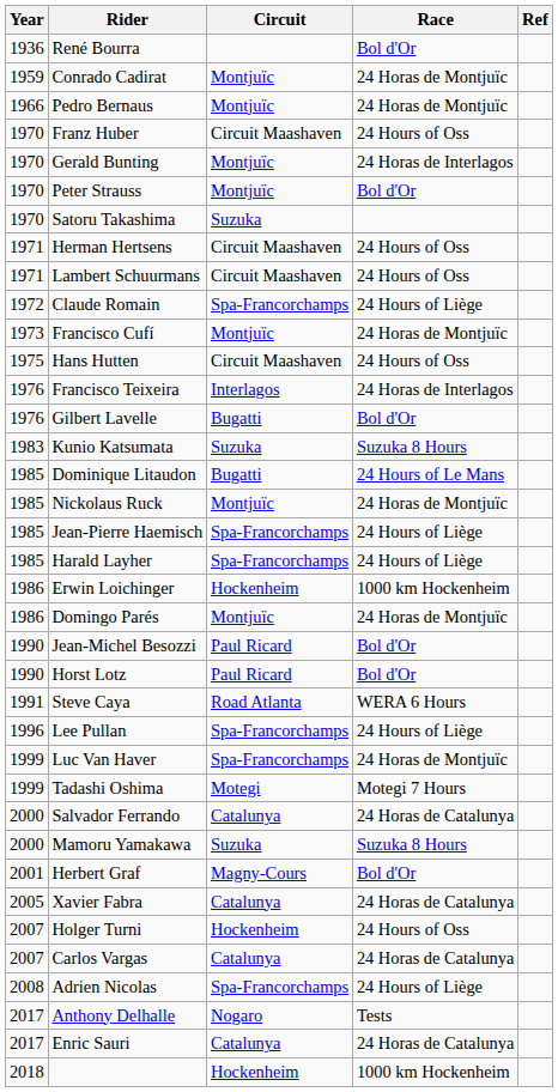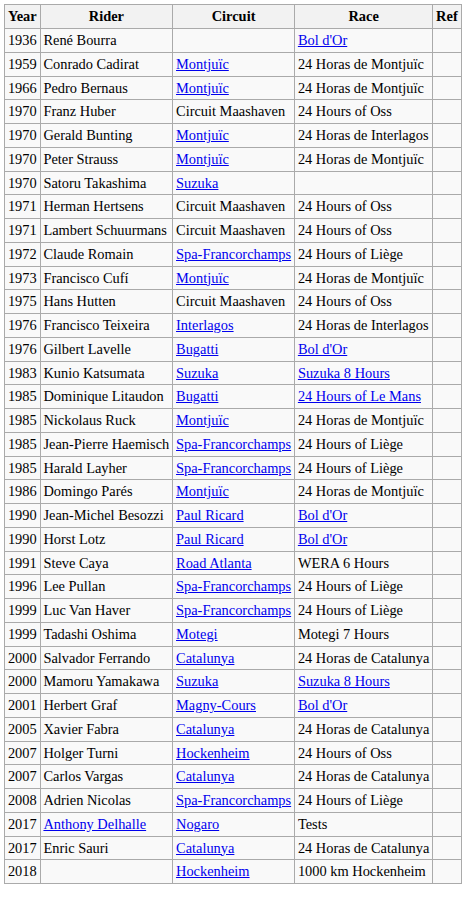Peter Strauss | Race: Bol d'Or -> 24 Horas de Montjuïc
- row: 1986 | Erwin Loichinger | Hockenheim | 1000 km Hockenheim
Luc Van Haver | Race: 24 Horas de Montjuïc -> 24 Hours of Liège
